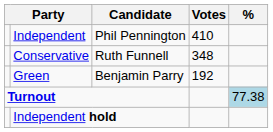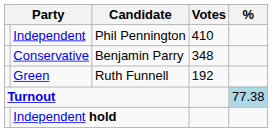Conservative | Candidate: Ruth Funnell -> Benjamin Parry
Green | Candidate: Benjamin Parry -> Ruth Funnell
